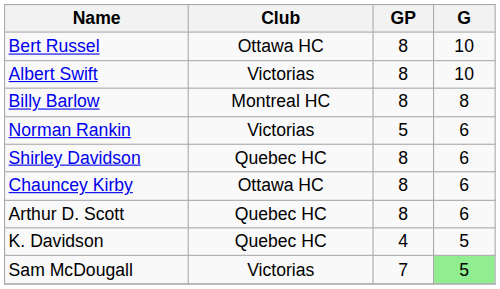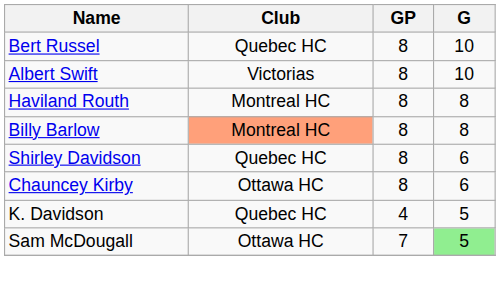Bert Russel | Club: Ottawa HC -> Quebec HC
+ row: Haviland Routh | Montreal HC | 8 | 8
Billy Barlow | Club: no background -> lightsalmon background
- row: Norman Rankin | Victorias | 5 | 6
- row: Arthur D. Scott | Quebec HC | 8 | 6
Sam McDougall | Club: Victorias -> Ottawa HC
